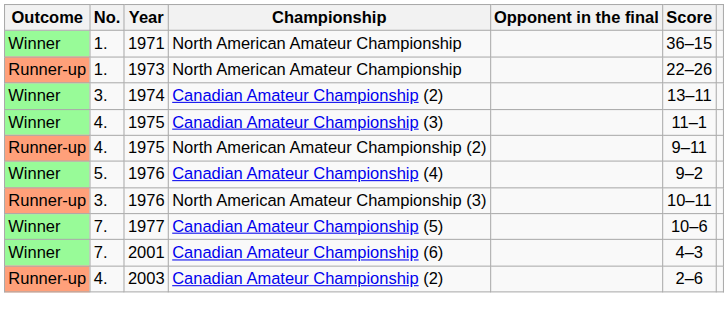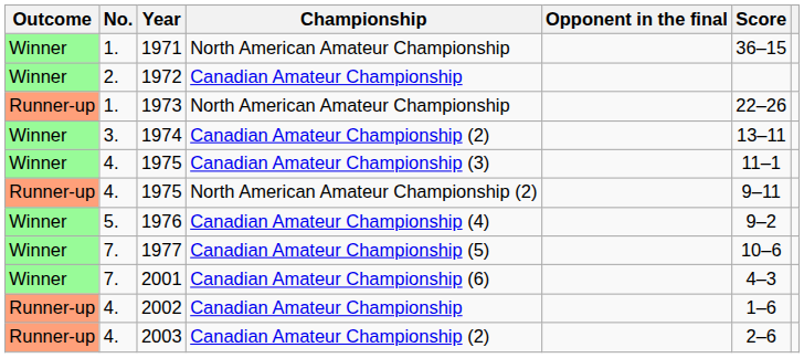+ row: Winner | 2. | 1972 | Canadian Amateur Championship
- row: Runner-up | 3. | 1976 | North American Amateur Championship (3) | 10–11
+ row: Runner-up | 4. | 2002 | Canadian Amateur Championship | 1–6
